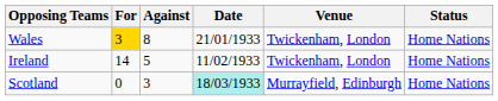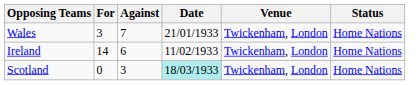Wales | For: gold background -> no background
Wales | Against: 8 -> 7
Ireland | Against: 5 -> 6
Scotland | Venue: Murrayfield, Edinburgh -> Twickenham, London
